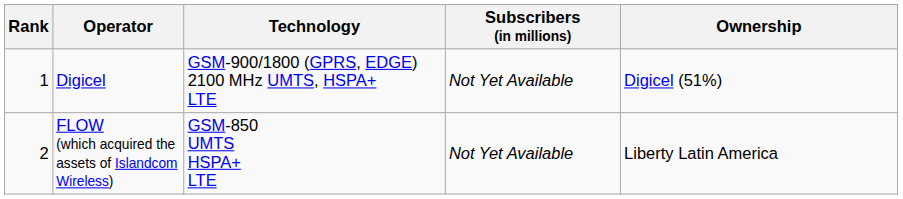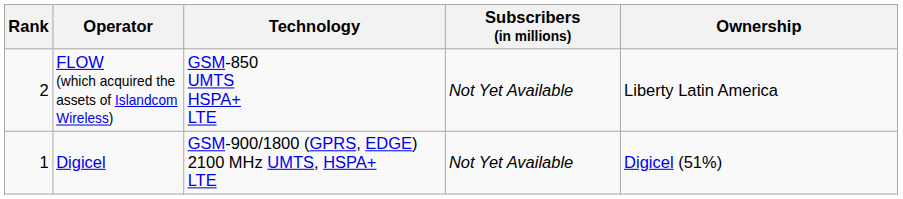rows swapped: Digicel <-> FLOW (which acquired the assets of Islandcom Wireless)
